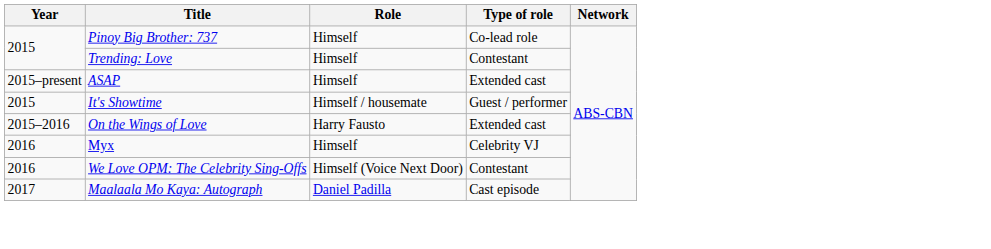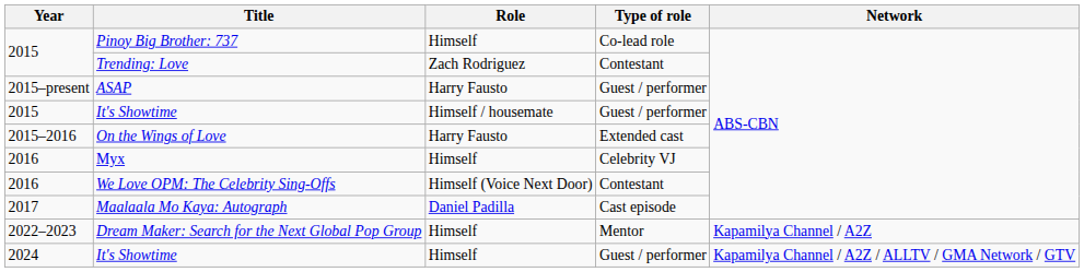Trending: Love | Role: Himself -> Zach Rodriguez
ASAP | Role: Himself -> Harry Fausto
ASAP | Type of role: Extended cast -> Guest / performer
+ row: 2022–2023 | Dream Maker: Search for the Next Global Pop Group | Himself | Mentor | Kapamilya Channel / A2Z
+ row: 2024 | It's Showtime | Himself | Guest / performer | Kapamilya Channel / A2Z / ALLTV / GMA Network / GTV
